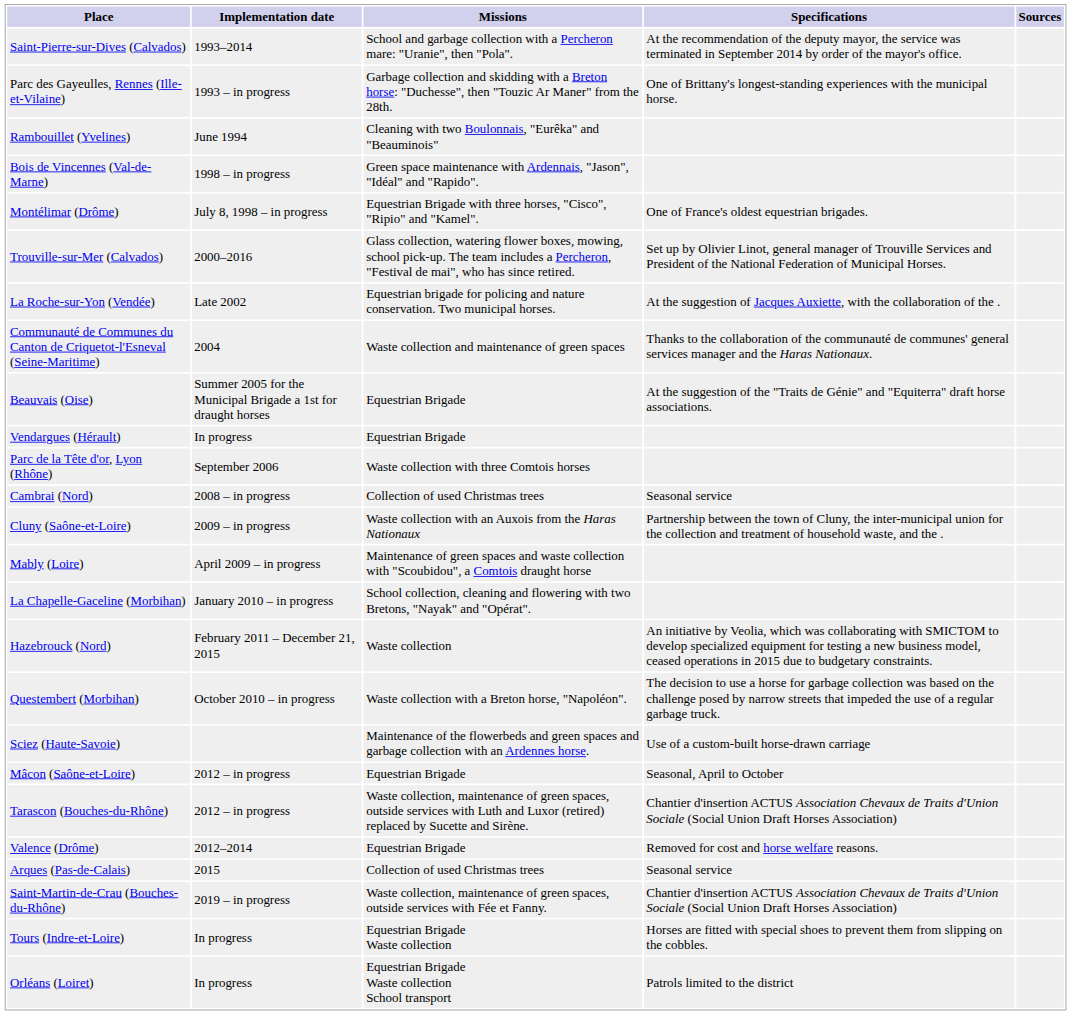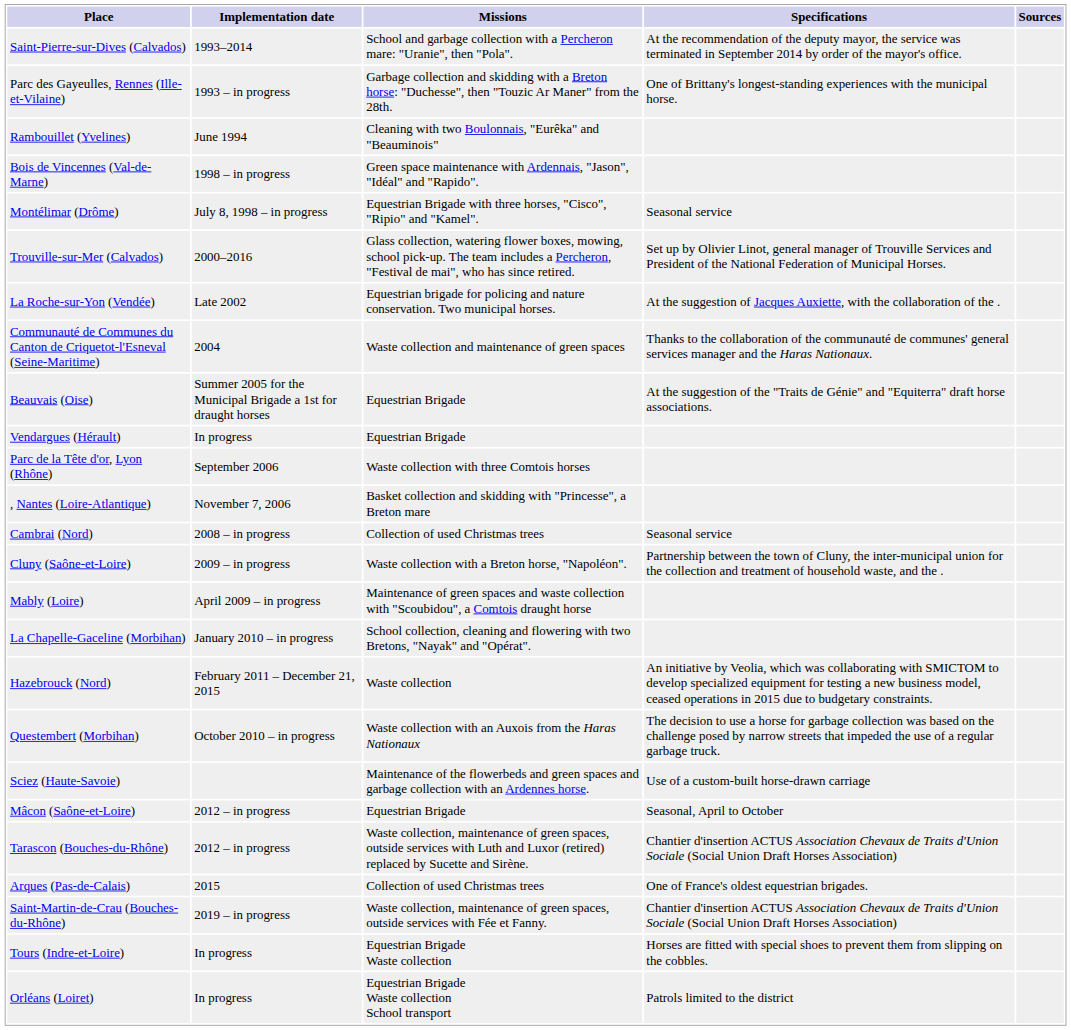Montélimar (Drôme) | Specifications: One of France's oldest equestrian brigades. -> Seasonal service
+ row: , Nantes (Loire-Atlantique) | November 7, 2006 | Basket collection and skidding with "Princesse", a Breton mare
Cluny (Saône-et-Loire) | Missions: Waste collection with an Auxois from the Haras Nationaux -> Waste collection with a Breton horse, "Napoléon".
Questembert (Morbihan) | Missions: Waste collection with a Breton horse, "Napoléon". -> Waste collection with an Auxois from the Haras Nationaux
- row: Valence (Drôme) | 2012–2014 | Equestrian Brigade | Removed for cost and horse welfare reasons.
Arques (Pas-de-Calais) | Specifications: Seasonal service -> One of France's oldest equestrian brigades.
